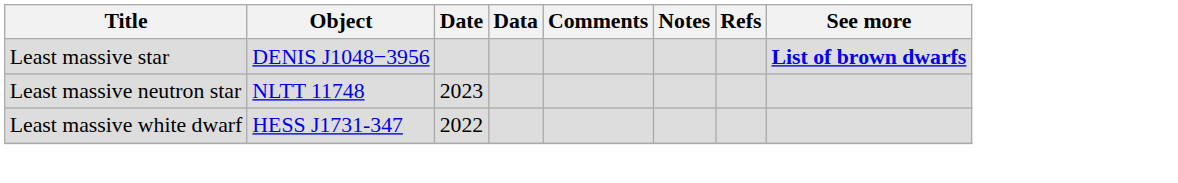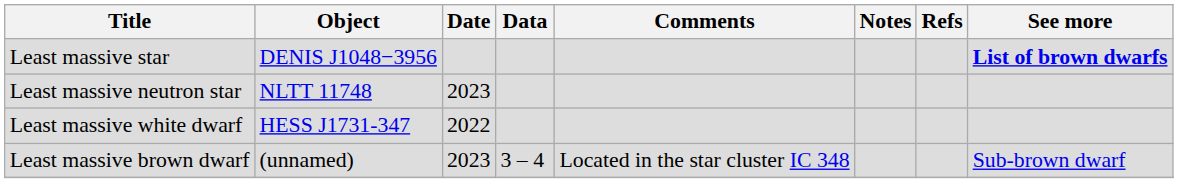+ row: Least massive brown dwarf | (unnamed) | 2023 | 3 – 4 | Located in the star cluster IC 348 | Sub-brown dwarf
